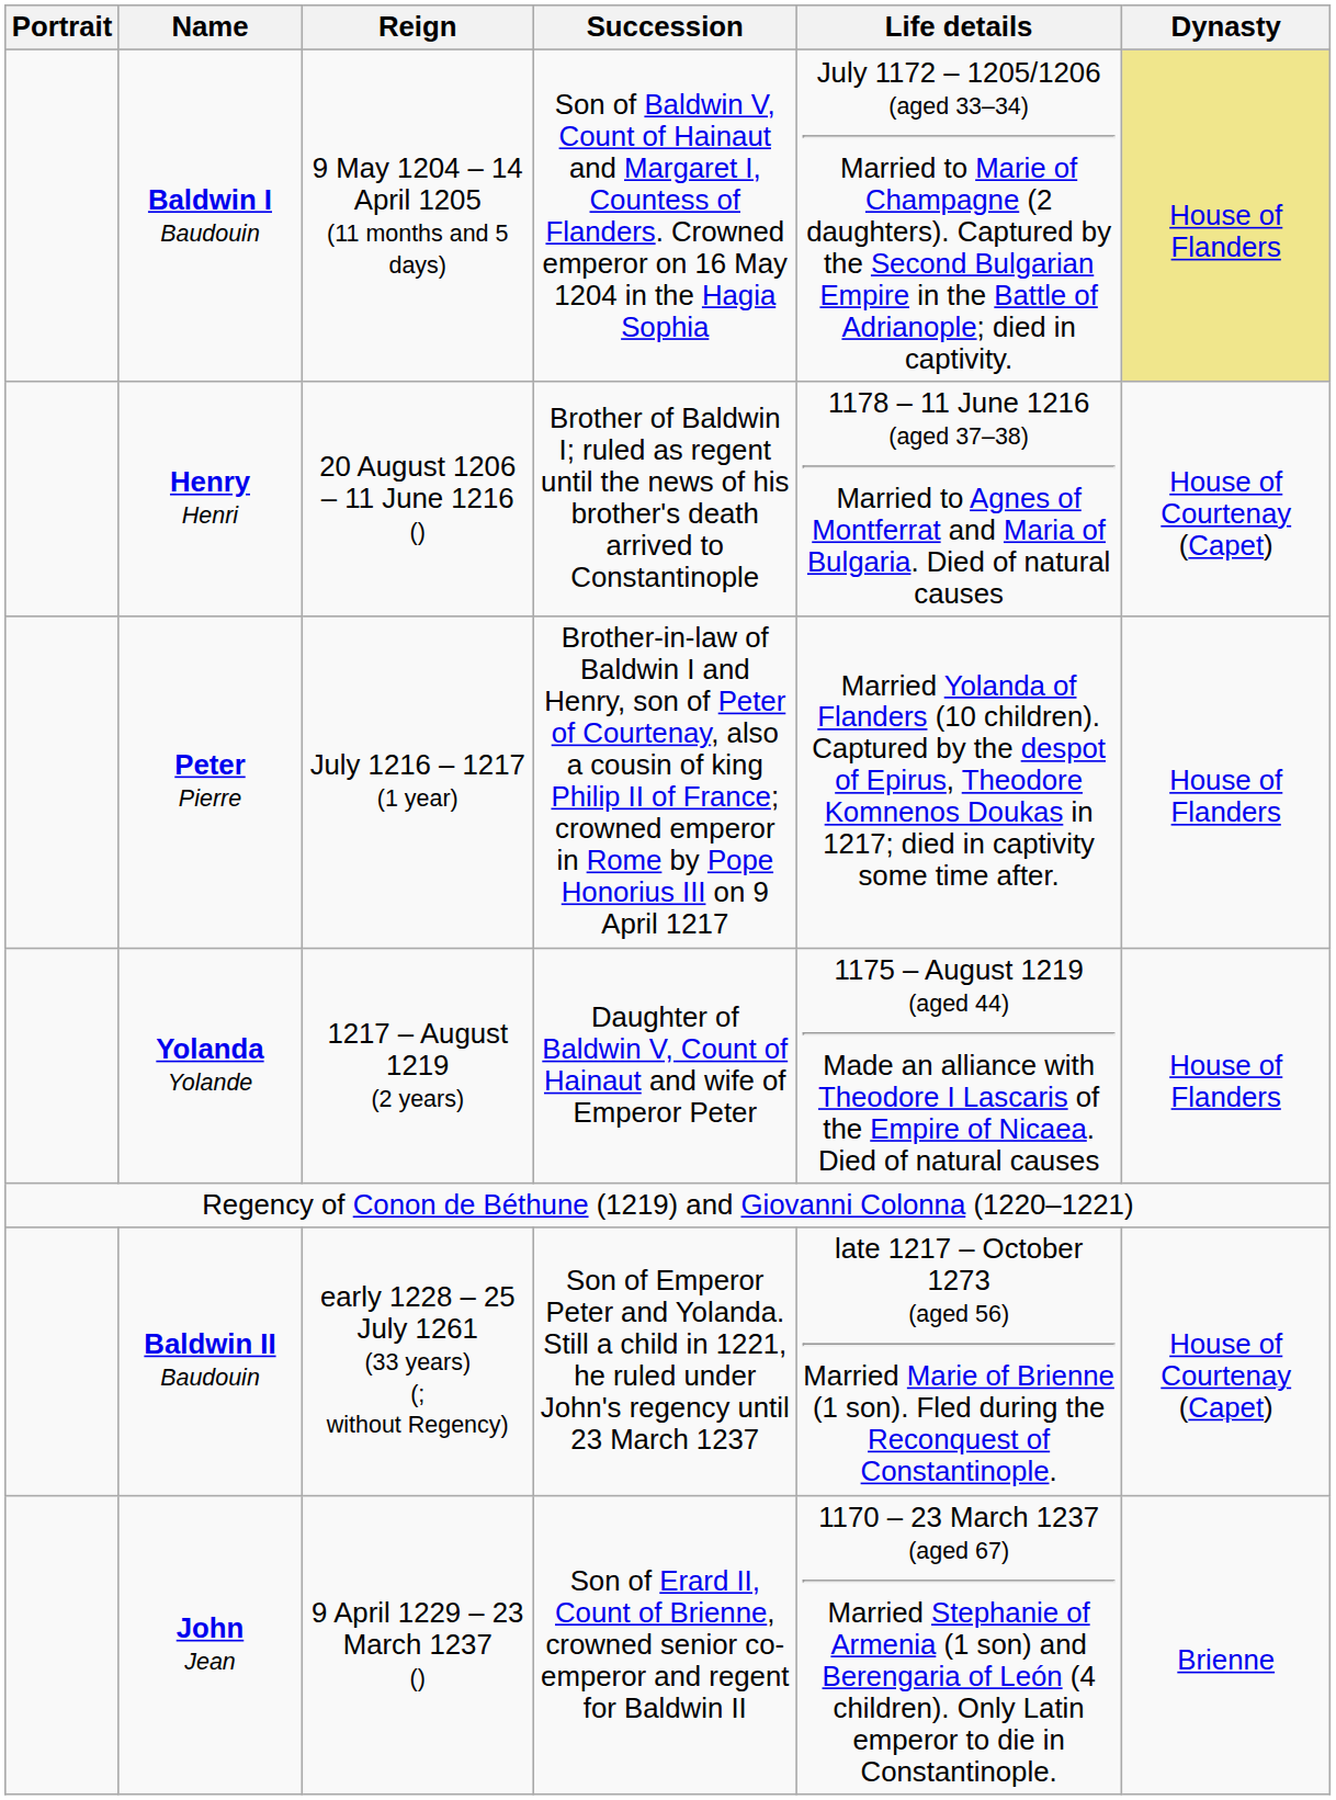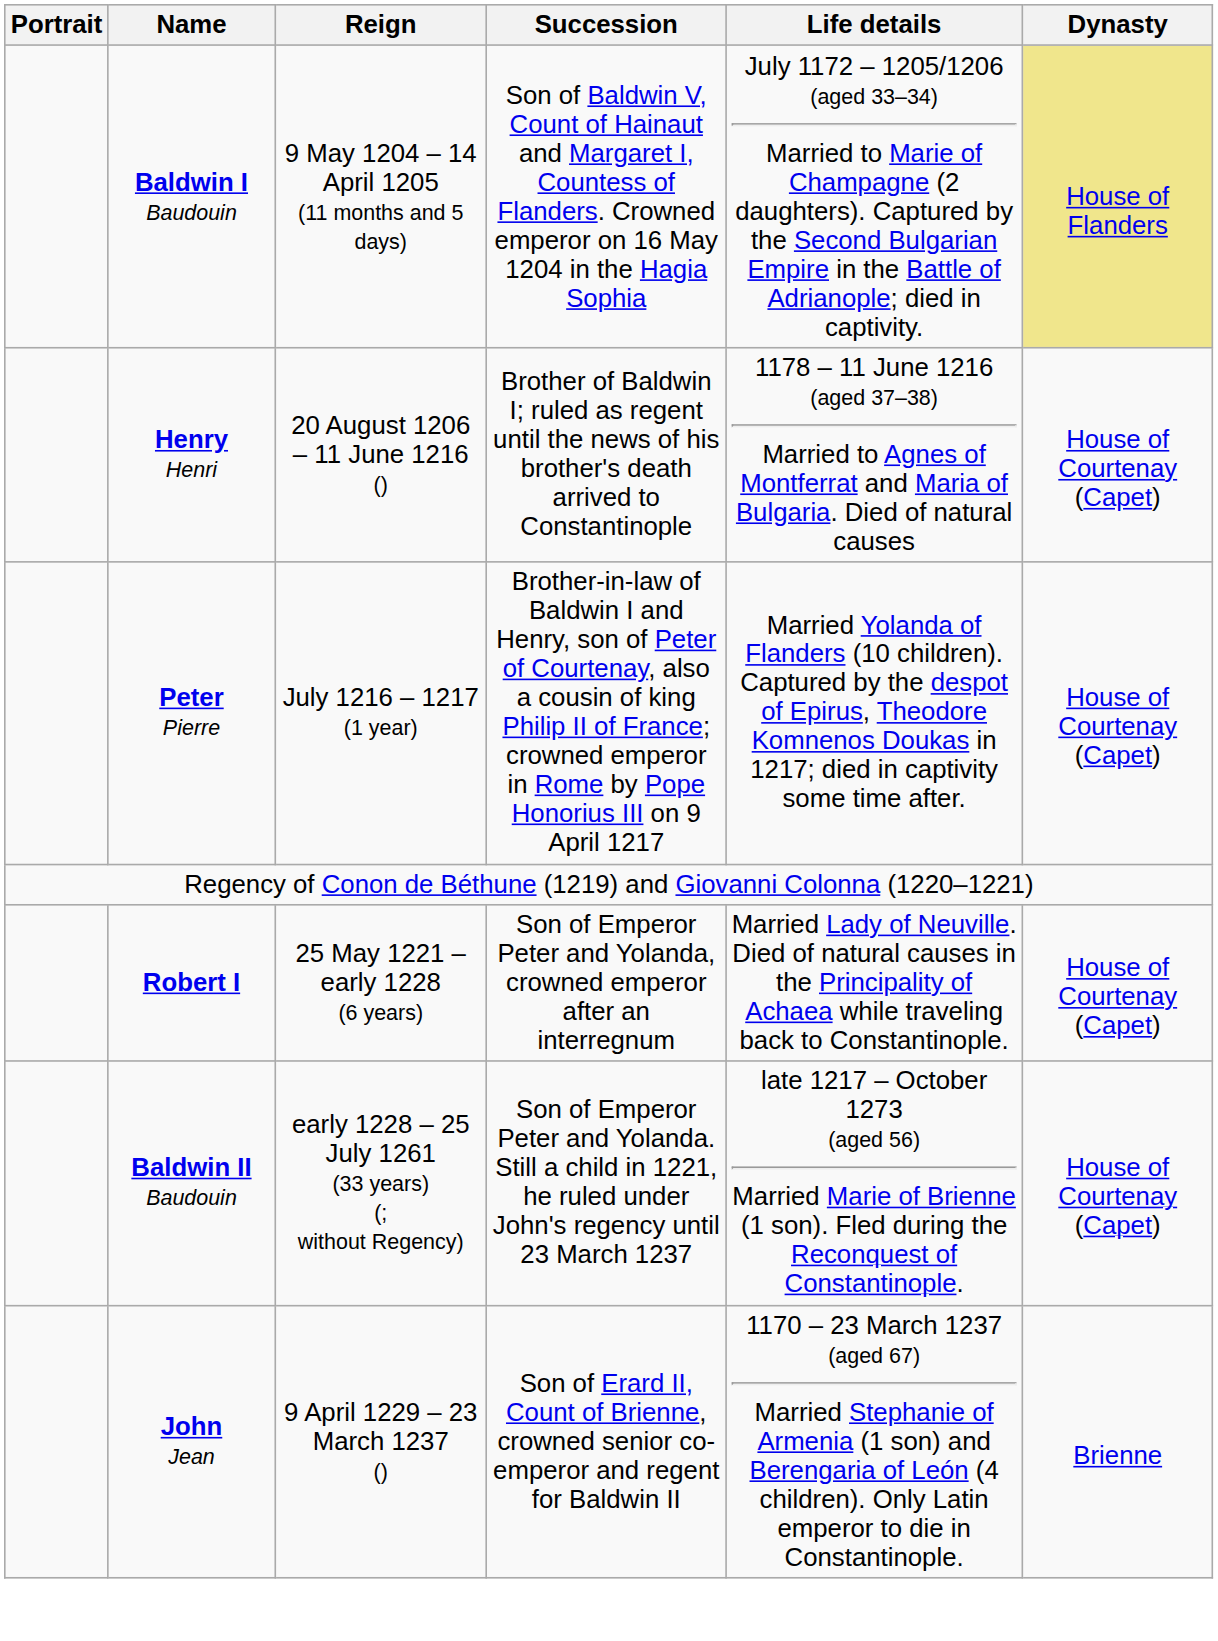Peter Pierre | Dynasty: House of Flanders -> House of Courtenay (Capet)
- row: Yolanda Yolande | 1217 – August 1219 (2 years) | Daughter of Baldwin V, Count of Hainaut and wife of Emperor Peter | 1175 – August 1219 (aged 44) Made an alliance with Theodore I Lascaris of the Empire of Nicaea. Died of natural causes | House of Flanders
+ row: Robert I | 25 May 1221 – early 1228 (6 years) | Son of Emperor Peter and Yolanda, crowned emperor after an interregnum | Married Lady of Neuville. Died of natural causes in the Principality of Achaea while traveling back to Constantinople. | House of Courtenay (Capet)
